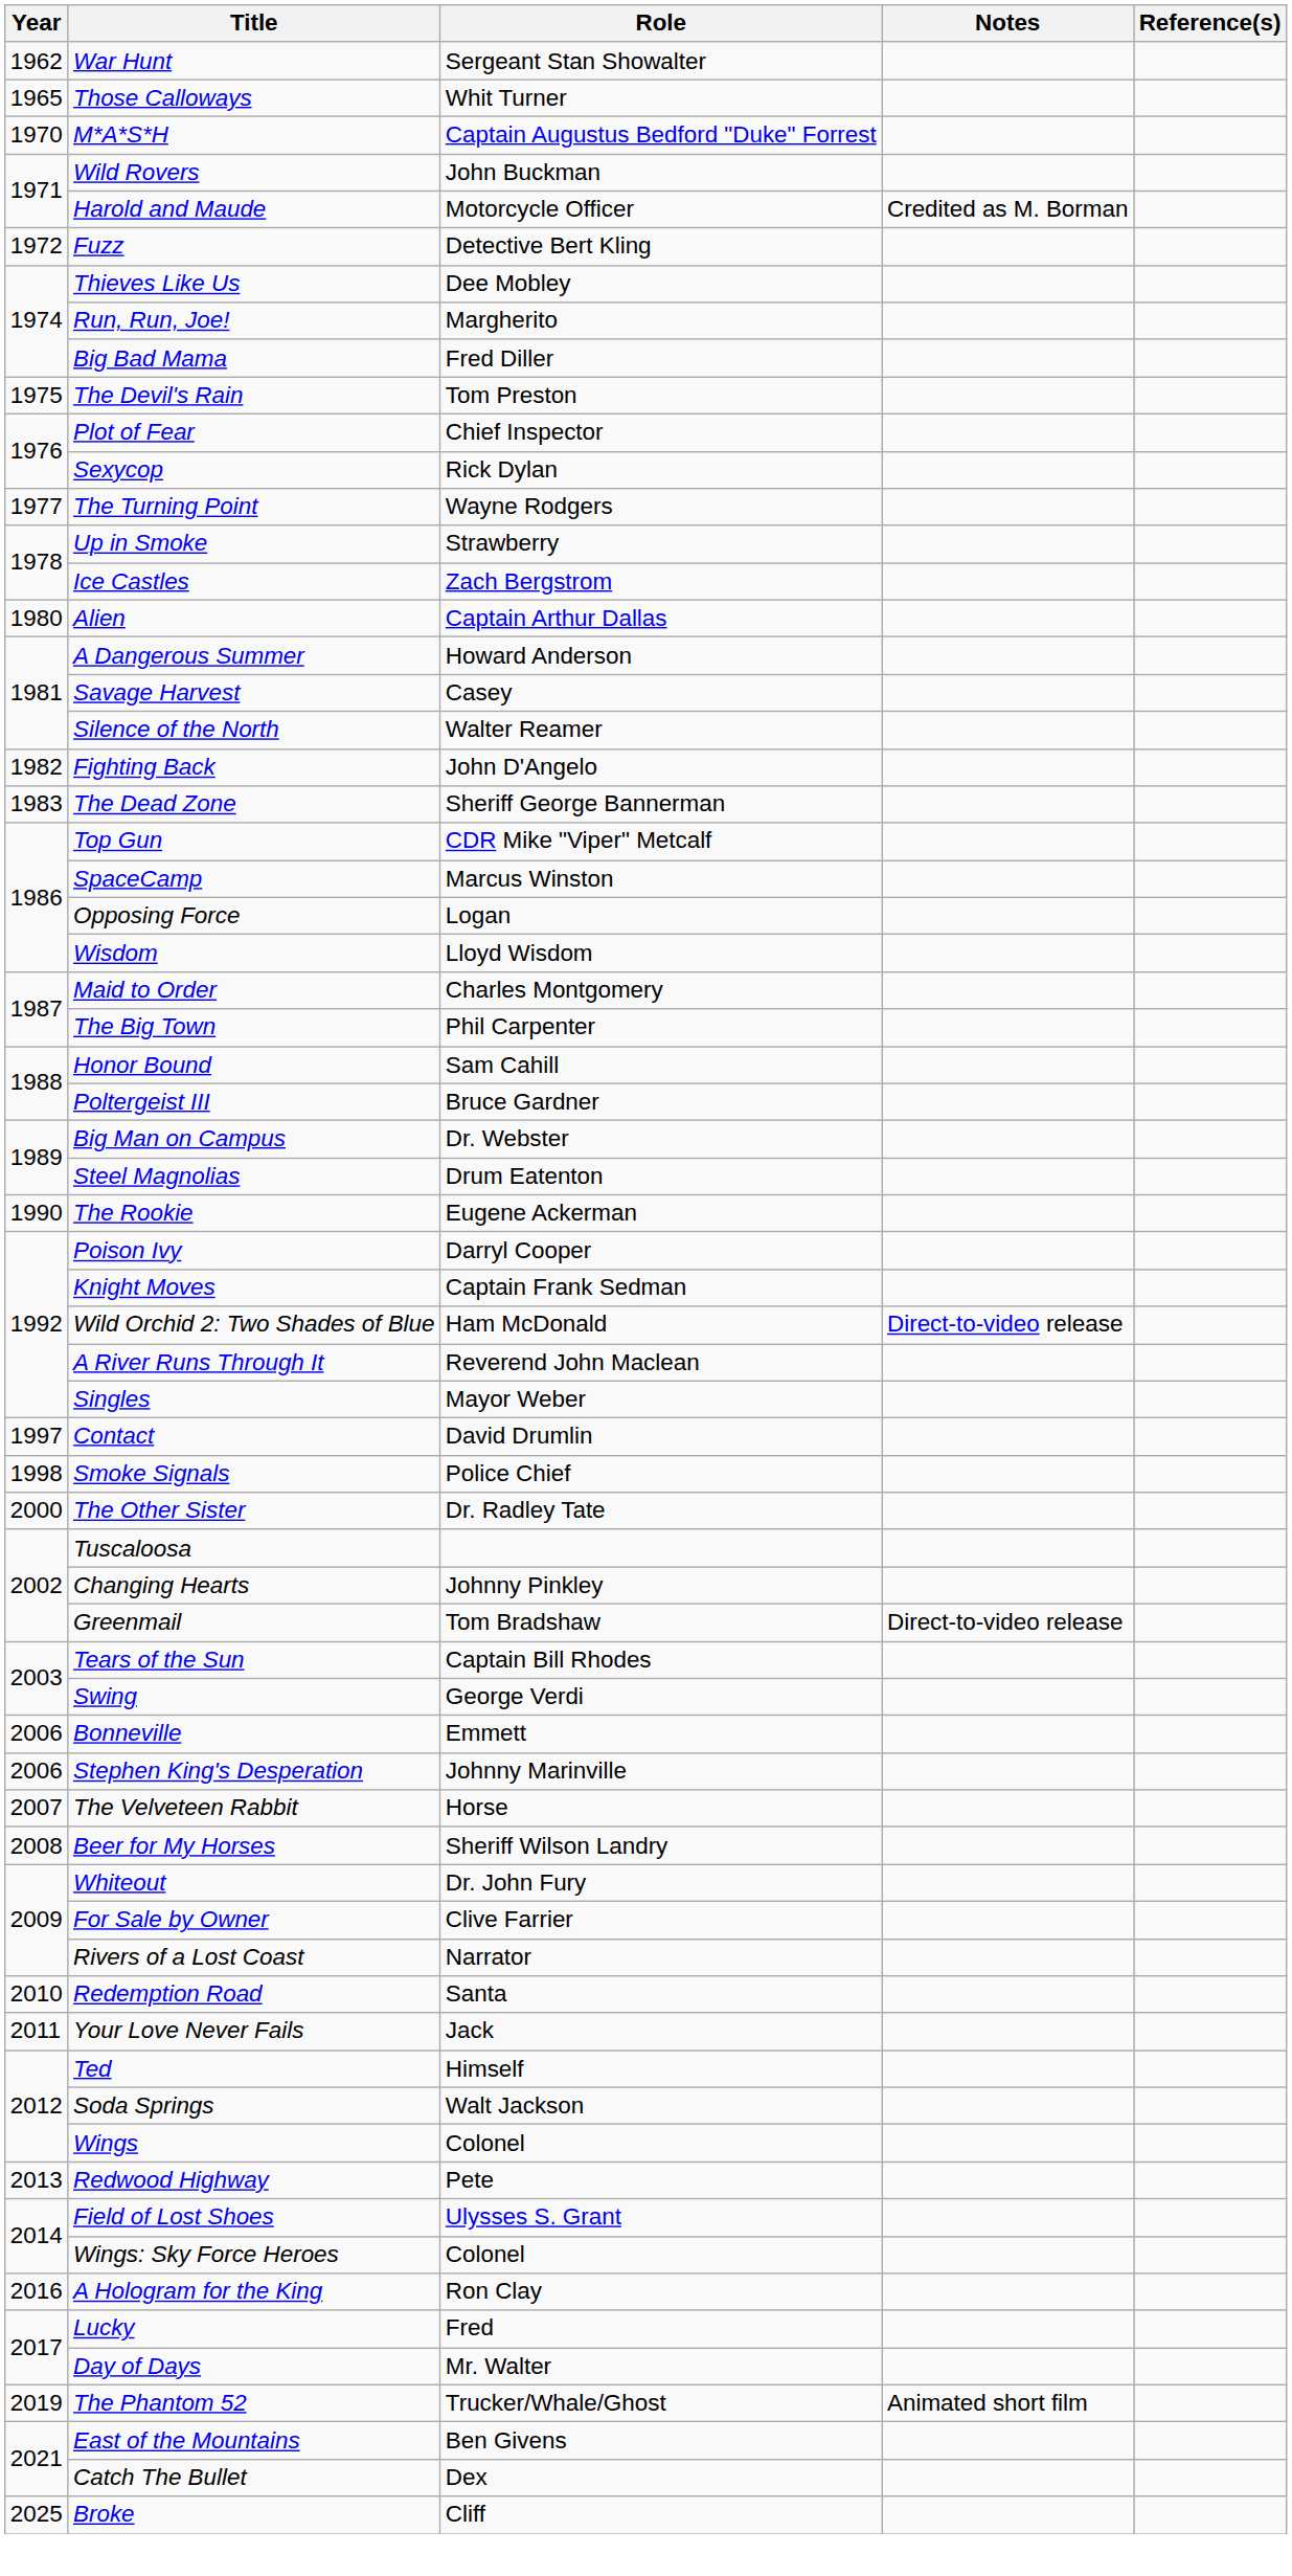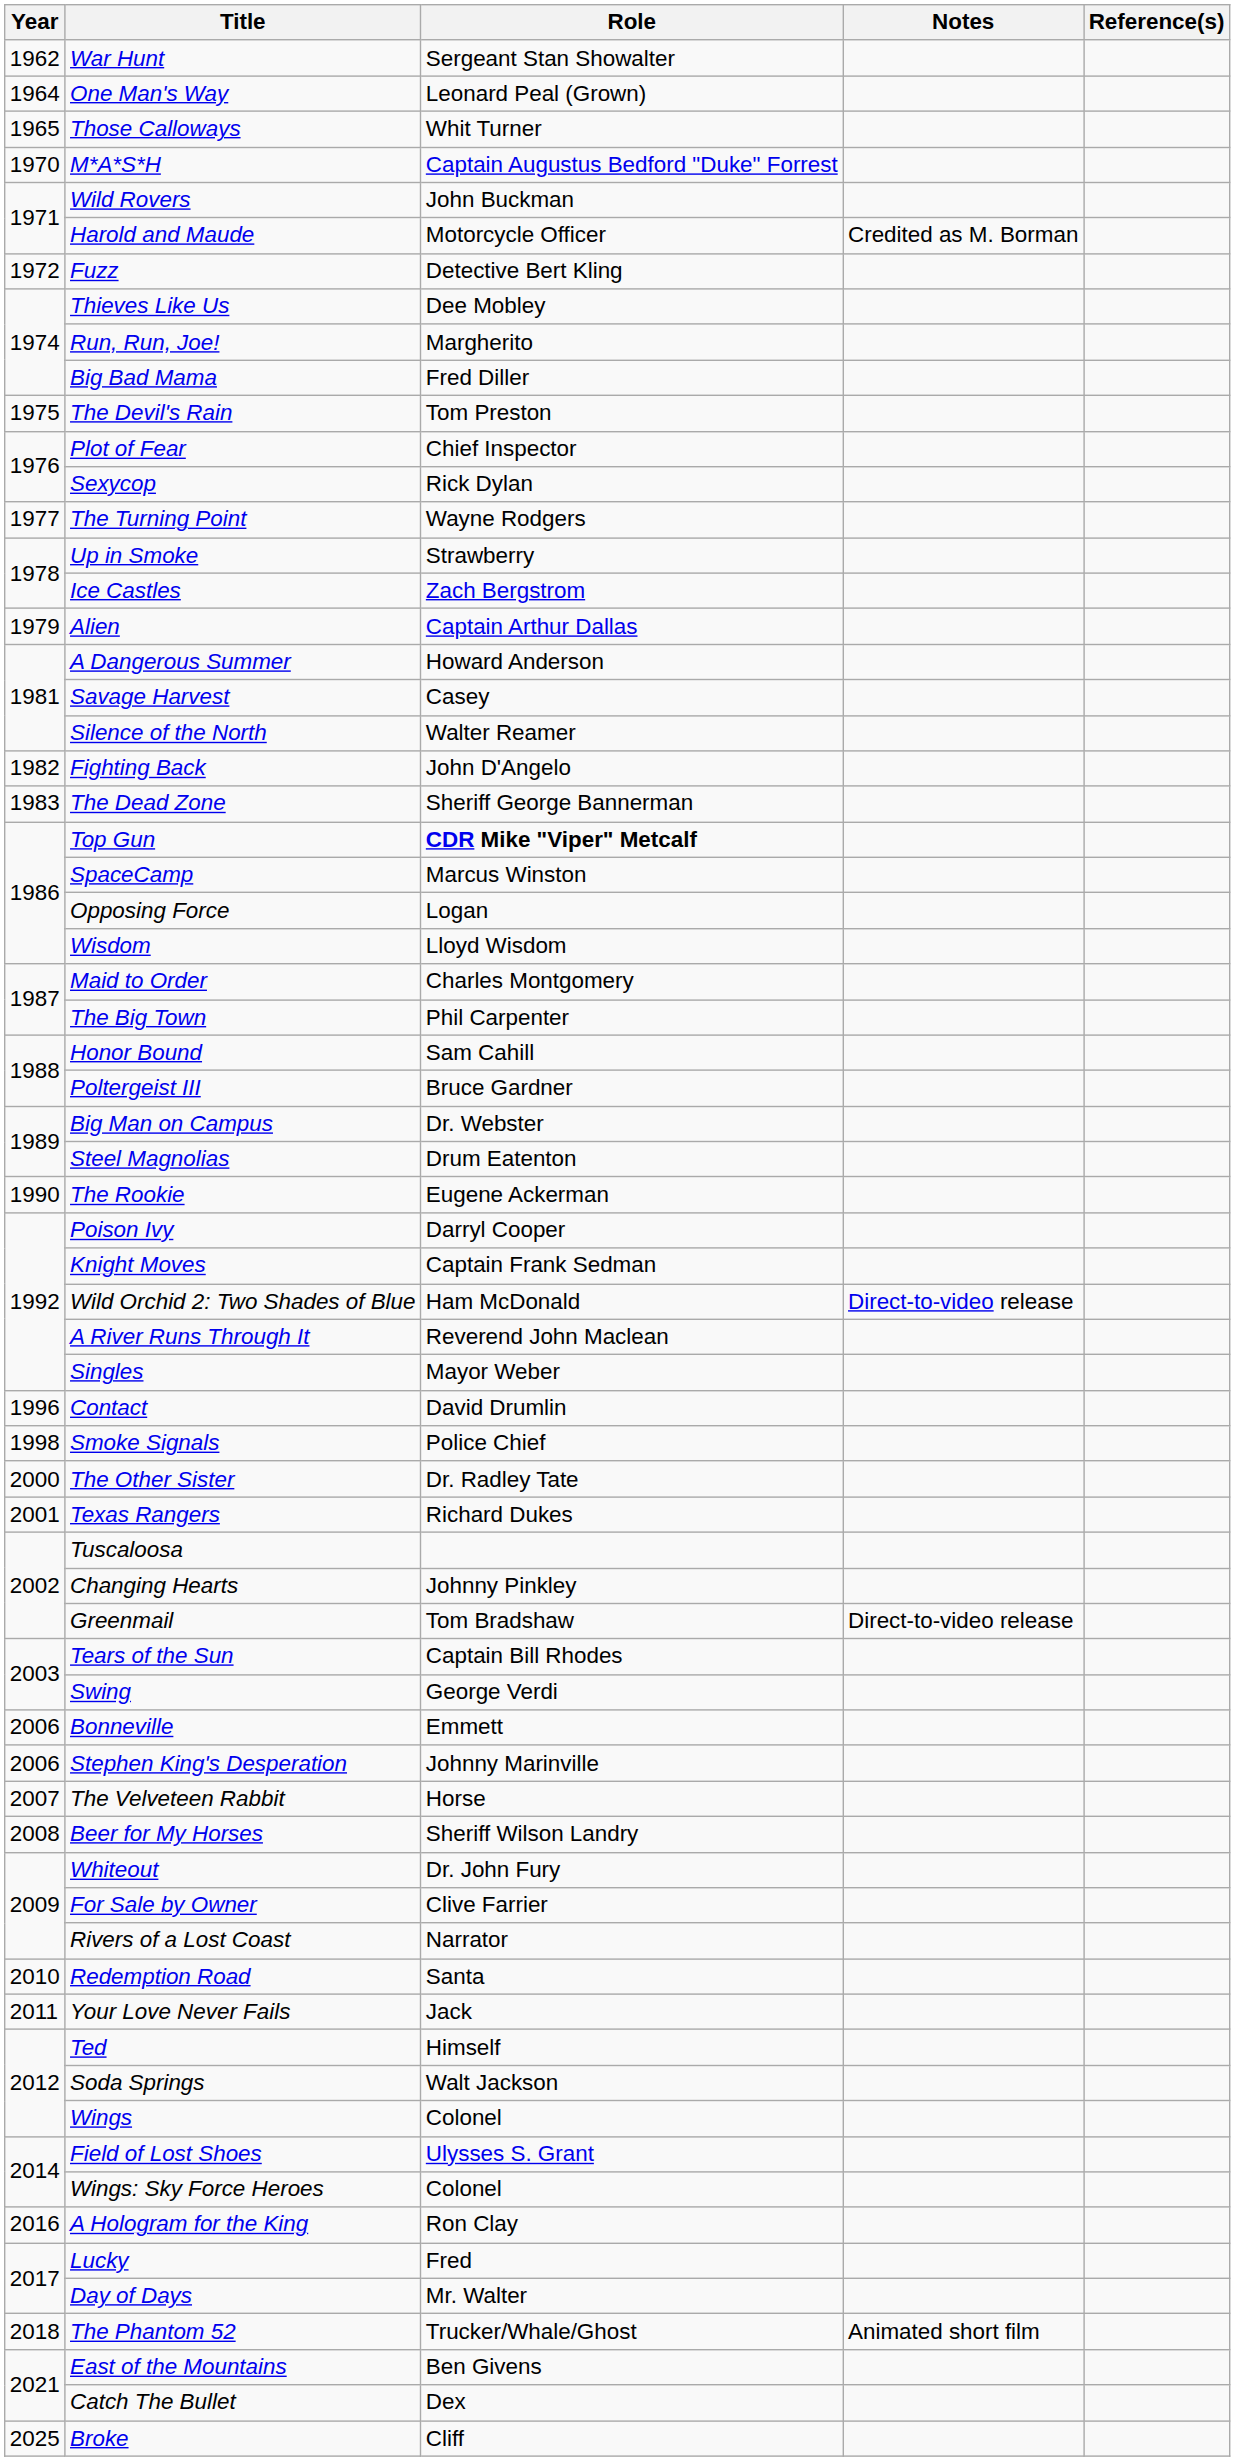+ row: 1964 | One Man's Way | Leonard Peal (Grown)
Alien | Year: 1980 -> 1979
Top Gun | Role: normal -> bold
Contact | Year: 1997 -> 1996
+ row: 2001 | Texas Rangers | Richard Dukes
- row: 2013 | Redwood Highway | Pete
The Phantom 52 | Year: 2019 -> 2018
